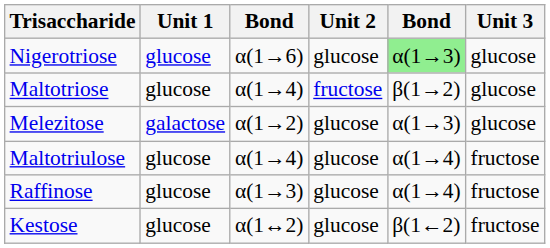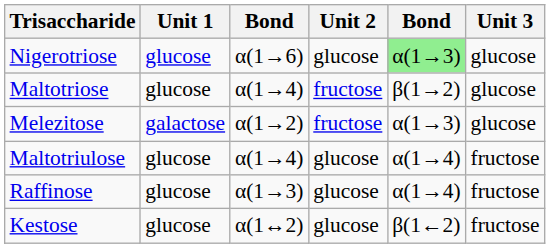Melezitose | Unit 2: glucose -> fructose
